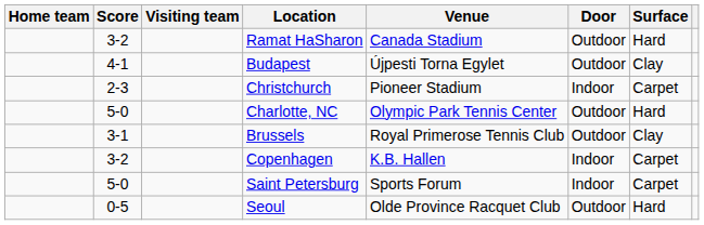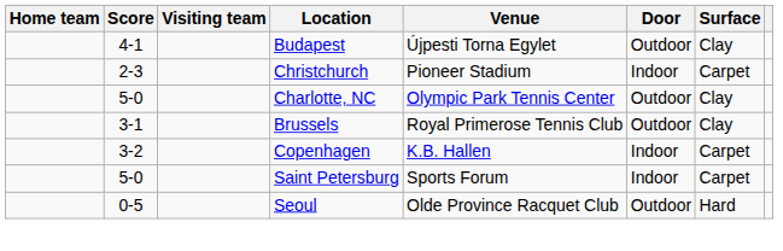- row: 3-2 | Ramat HaSharon | Canada Stadium | Outdoor | Hard
Charlotte, NC | Surface: Hard -> Clay
